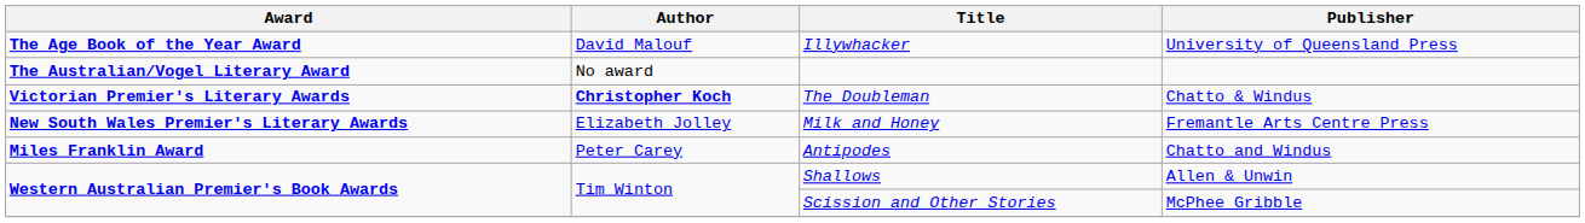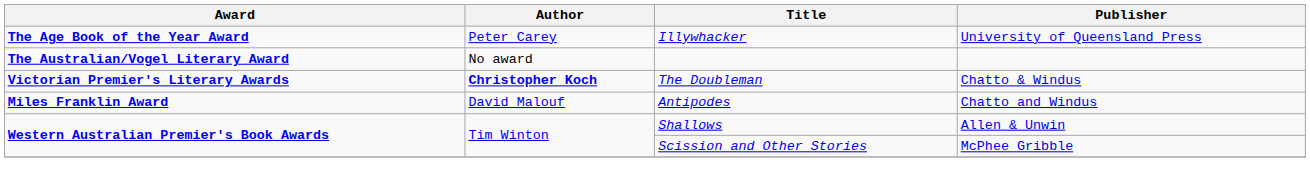Illywhacker | Author: David Malouf -> Peter Carey
- row: New South Wales Premier's Literary Awards | Elizabeth Jolley | Milk and Honey | Fremantle Arts Centre Press
Antipodes | Author: Peter Carey -> David Malouf
